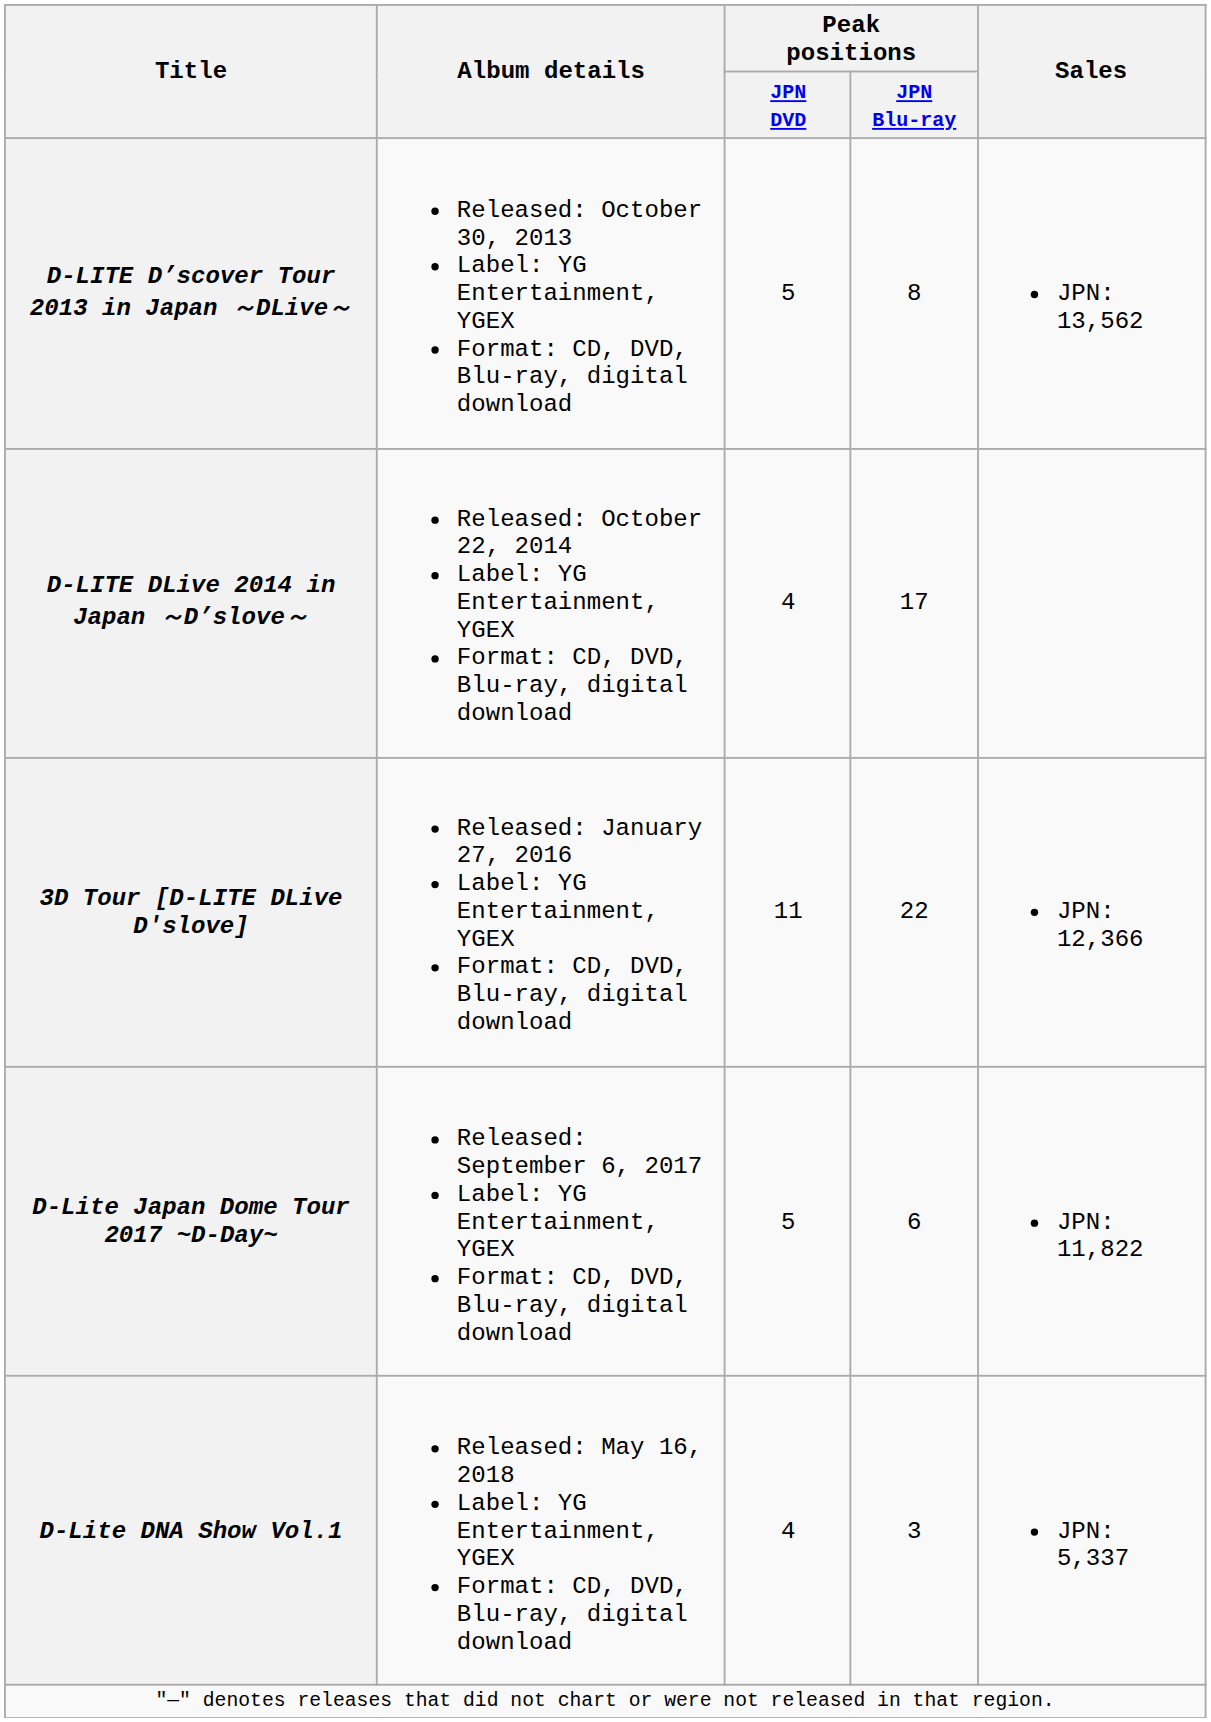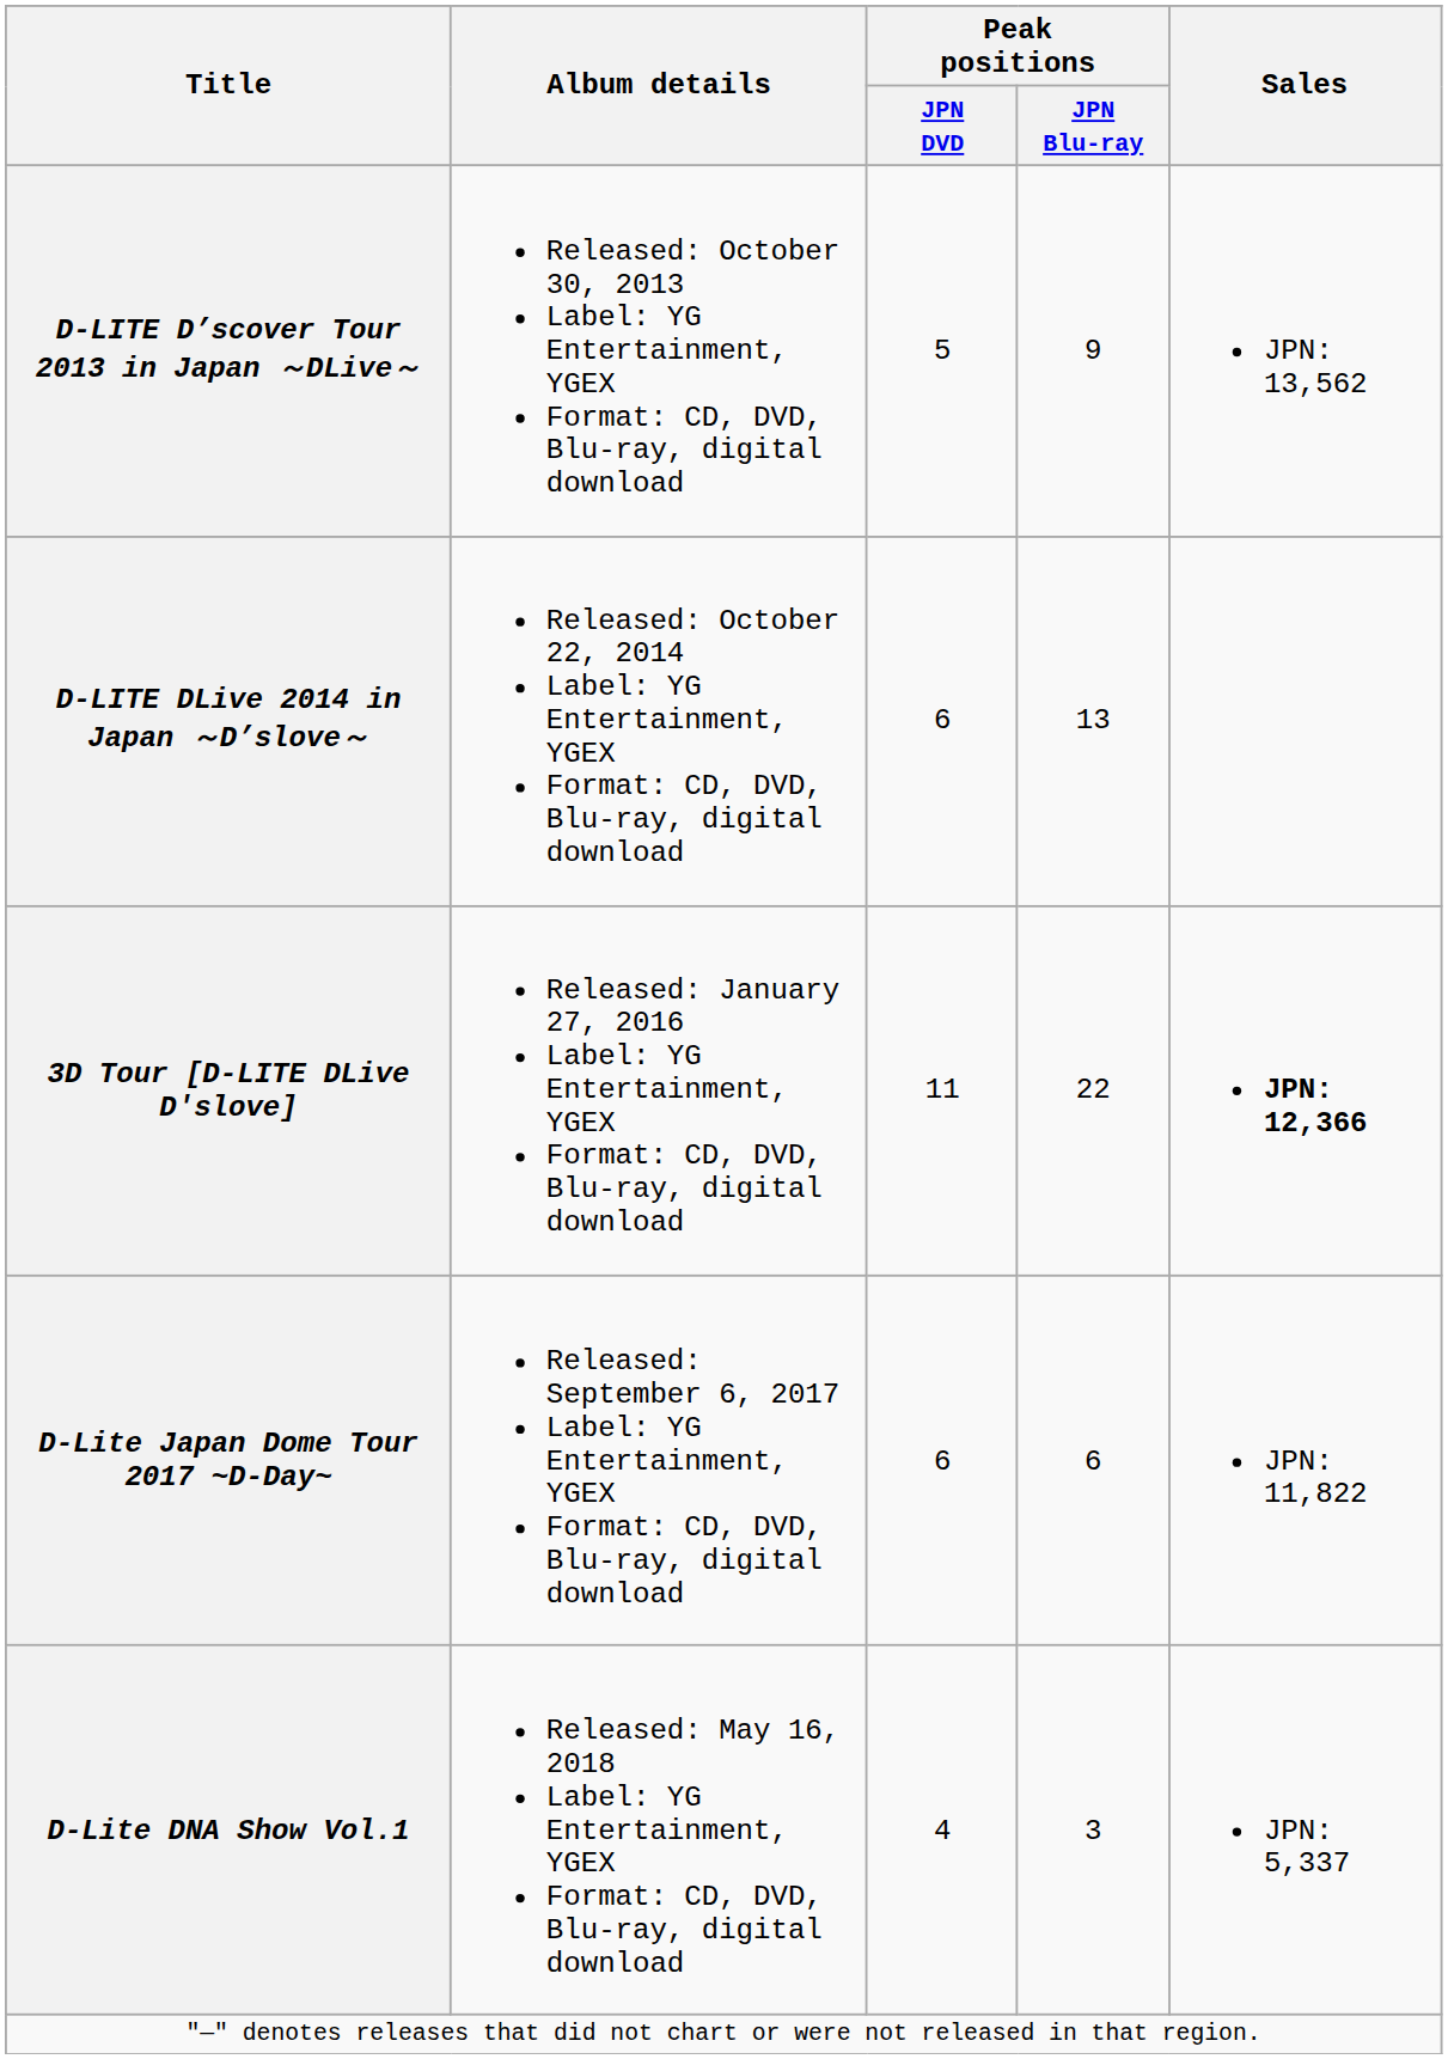D-LITE D’scover Tour 2013 in Japan ～DLive～ | Peak positions / JPN Blu-ray: 8 -> 9
D-LITE DLive 2014 in Japan ～D’slove～ | Peak positions / JPN DVD: 4 -> 6
D-LITE DLive 2014 in Japan ～D’slove～ | Peak positions / JPN Blu-ray: 17 -> 13
3D Tour [D-LITE DLive D'slove] | Sales: normal -> bold
D-Lite Japan Dome Tour 2017 ~D-Day~ | Peak positions / JPN DVD: 5 -> 6
